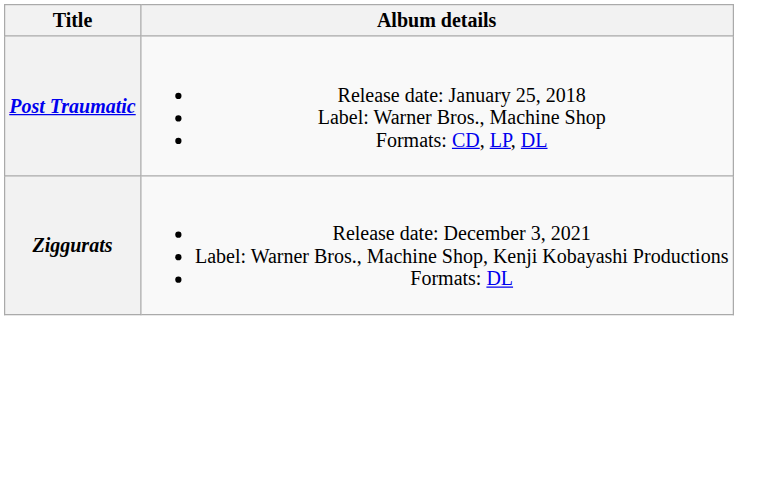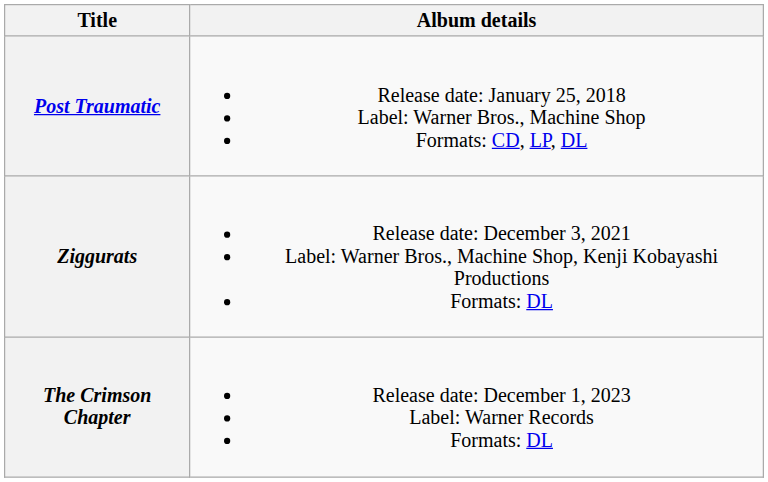+ row: The Crimson Chapter | Release date: December 1, 2023 Label: Warner Records Formats: DL
